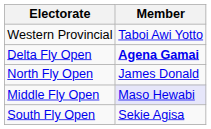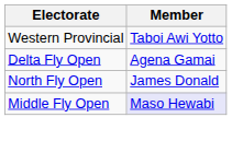Delta Fly Open | Member: bold -> normal
- row: South Fly Open | Sekie Agisa
